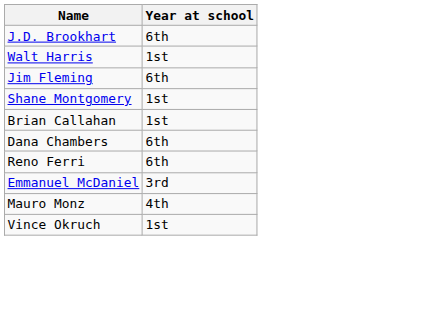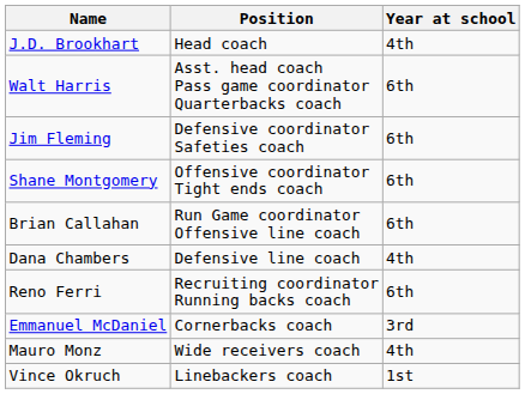+ column: Position | Head coach | Asst. head coach Pass game coordinator Quarterbacks coach | Defensive coordinator Safeties coach | Offensive coordinator Tight ends coach | Run Game coordinator Offensive line coach | Defensive line coach | Recruiting coordinator Running backs coach | Cornerbacks coach | Wide receivers coach | Linebackers coach
J.D. Brookhart | Year at school: 6th -> 4th
Walt Harris | Year at school: 1st -> 6th
Shane Montgomery | Year at school: 1st -> 6th
Brian Callahan | Year at school: 1st -> 6th
Dana Chambers | Year at school: 6th -> 4th
